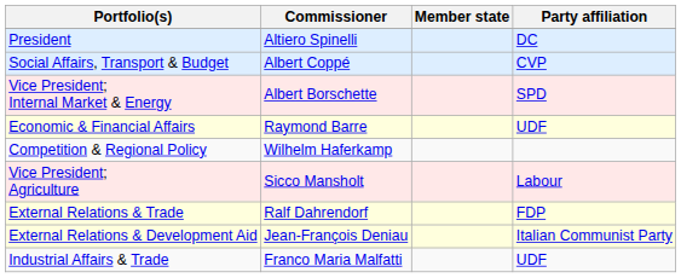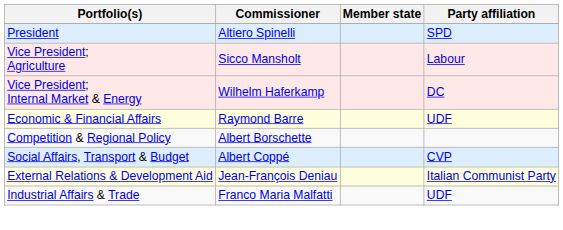President | Party affiliation: DC -> SPD
rows swapped: Vice President; Agriculture <-> Social Affairs, Transport & Budget
Vice President; Internal Market & Energy | Commissioner: Albert Borschette -> Wilhelm Haferkamp
Vice President; Internal Market & Energy | Party affiliation: SPD -> DC
Competition & Regional Policy | Commissioner: Wilhelm Haferkamp -> Albert Borschette
- row: External Relations & Trade | Ralf Dahrendorf | FDP
